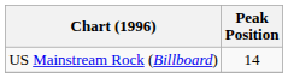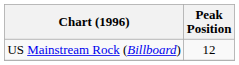US Mainstream Rock (Billboard) | Peak Position: 14 -> 12
